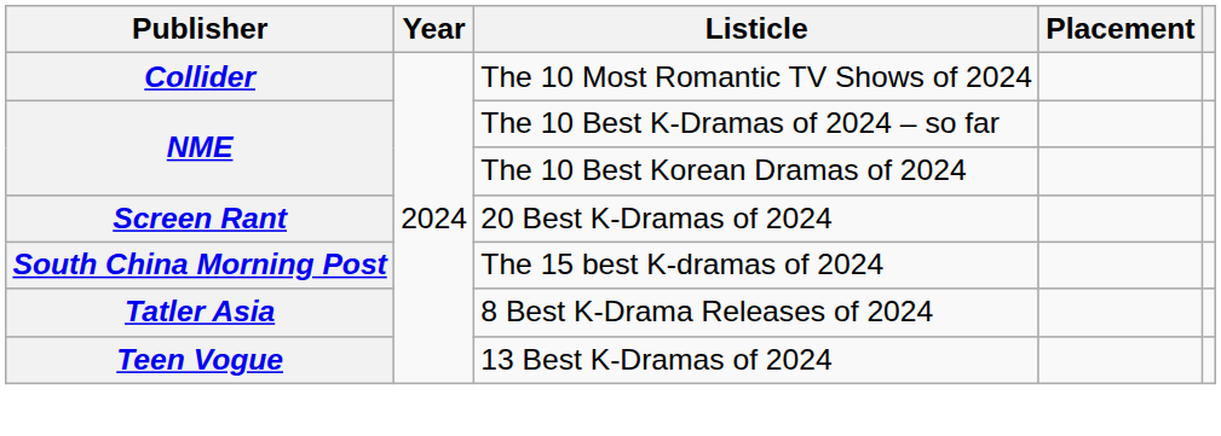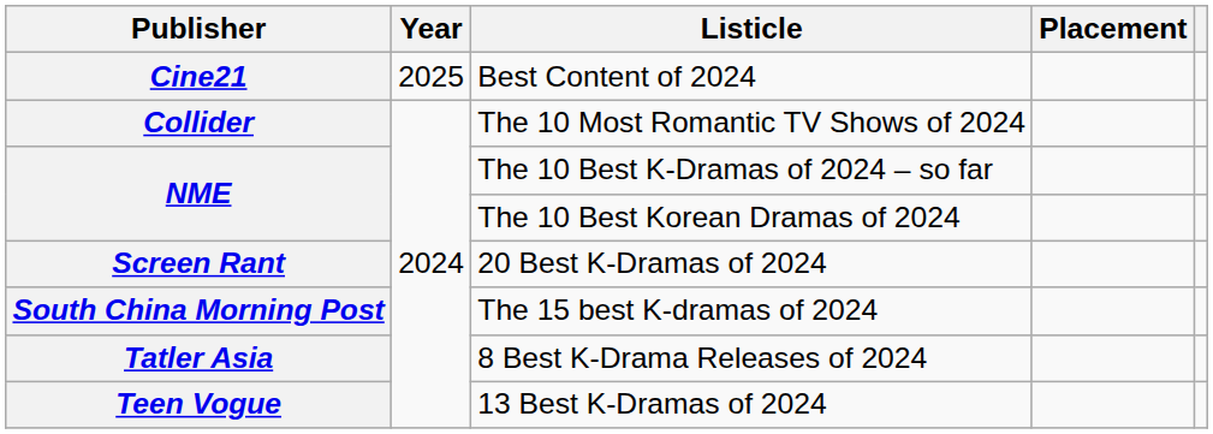+ row: Cine21 | 2025 | Best Content of 2024
